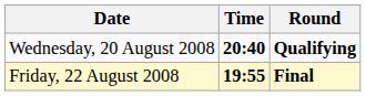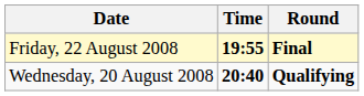rows swapped: Wednesday, 20 August 2008 <-> Friday, 22 August 2008
